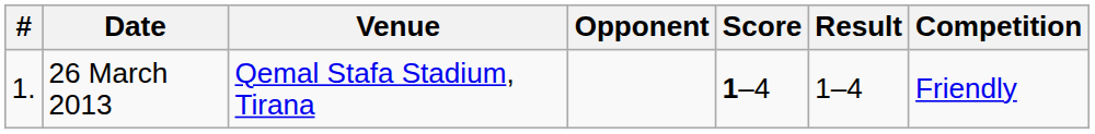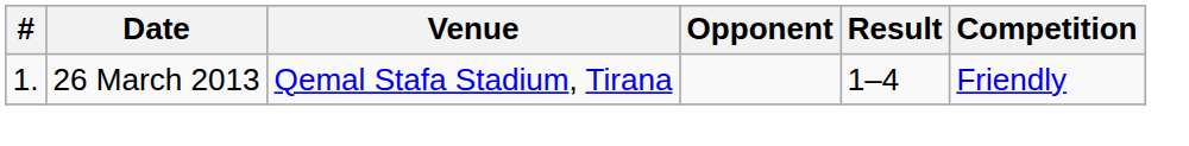- column: Score | 1–4
